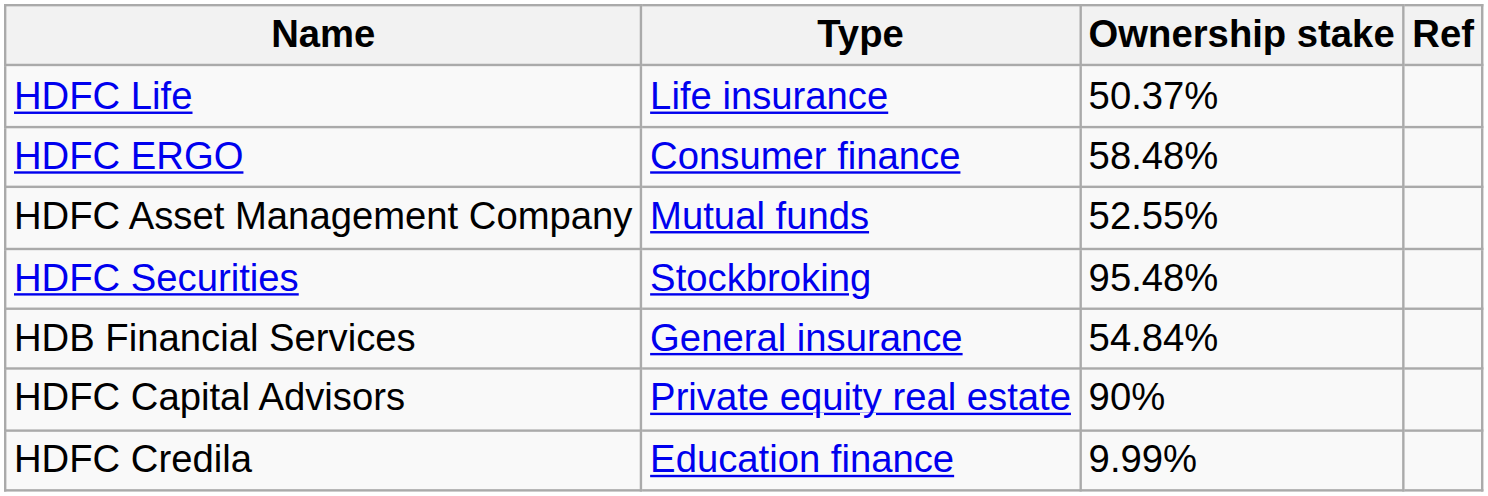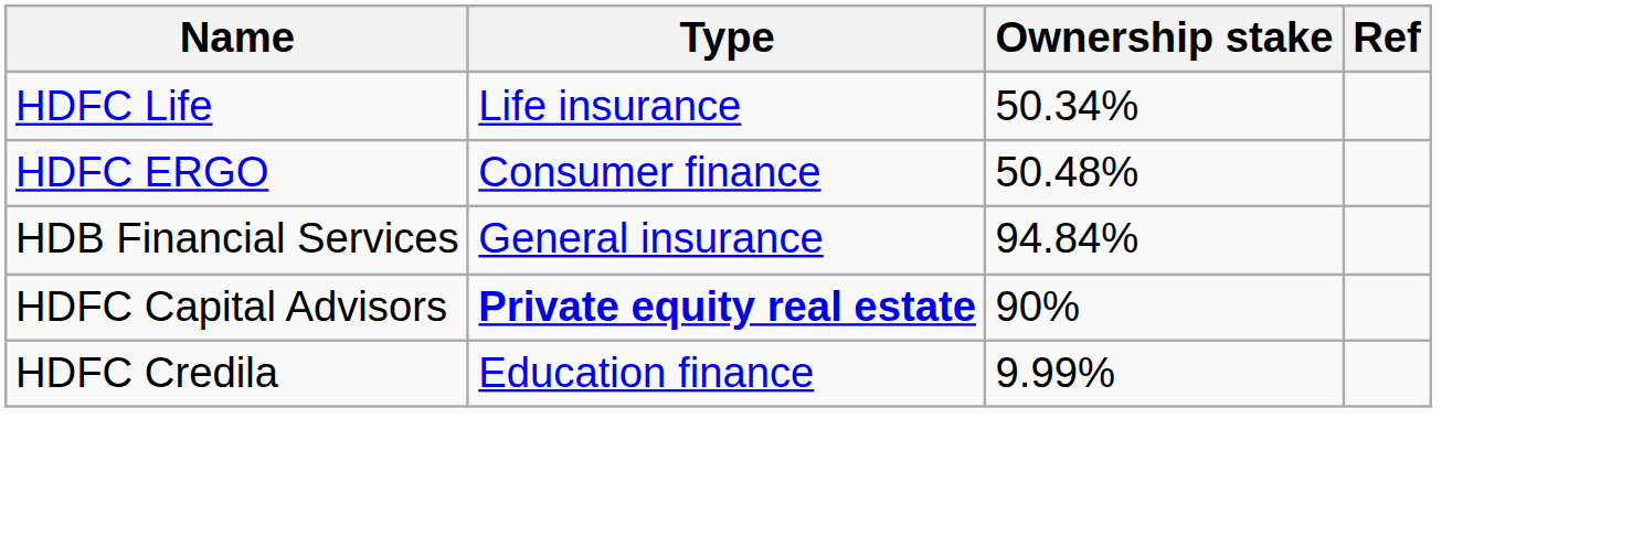HDFC Life | Ownership stake: 50.37% -> 50.34%
HDFC ERGO | Ownership stake: 58.48% -> 50.48%
- row: HDFC Asset Management Company | Mutual funds | 52.55%
- row: HDFC Securities | Stockbroking | 95.48%
HDB Financial Services | Ownership stake: 54.84% -> 94.84%
HDFC Capital Advisors | Type: normal -> bold
